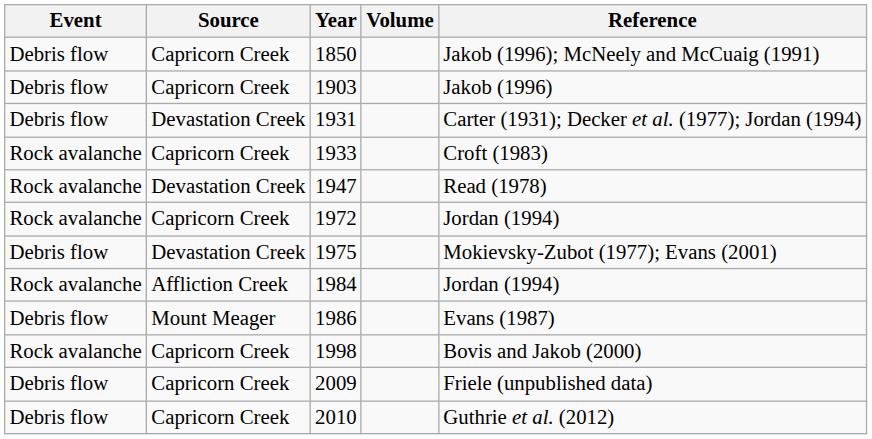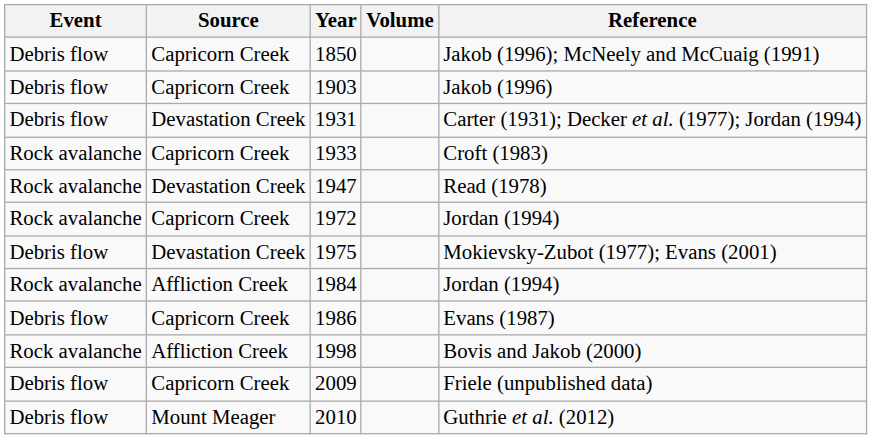1986 | Source: Mount Meager -> Capricorn Creek
1998 | Source: Capricorn Creek -> Affliction Creek
2010 | Source: Capricorn Creek -> Mount Meager
